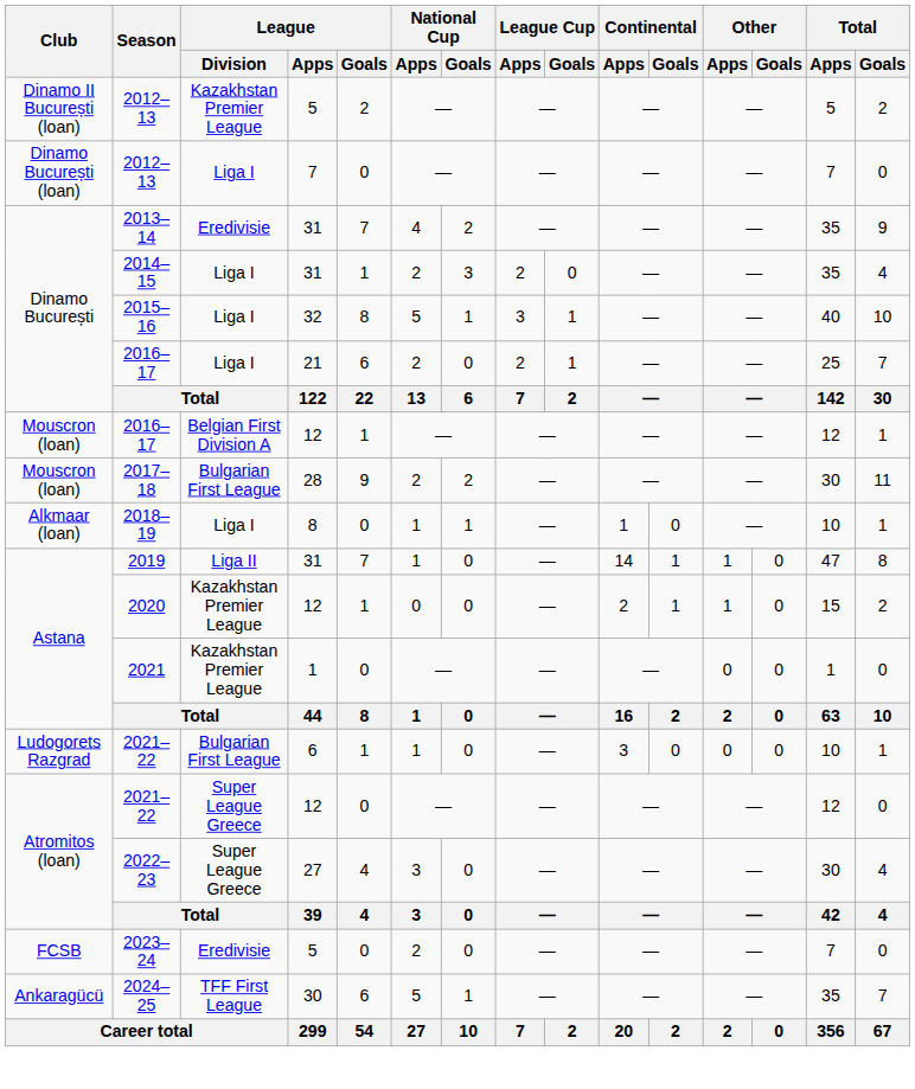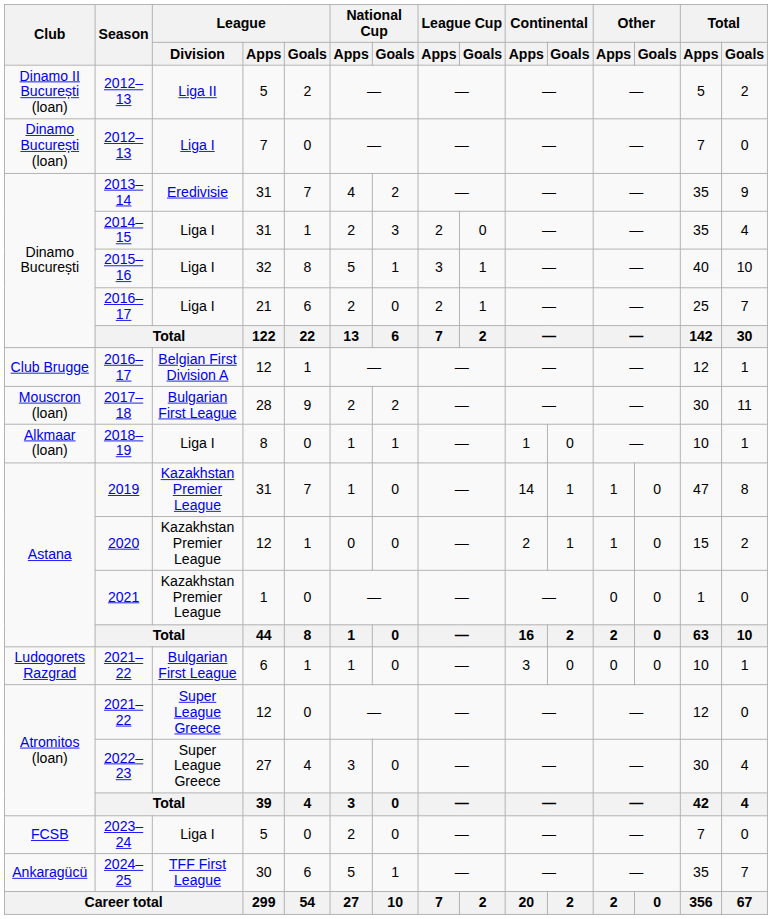2012–13 / 5 | League / Division: Kazakhstan Premier League -> Liga II
2016–17 / 12 | Club: Mouscron (loan) -> Club Brugge
2019 | League / Division: Liga II -> Kazakhstan Premier League
2023–24 | League / Division: Eredivisie -> Liga I
